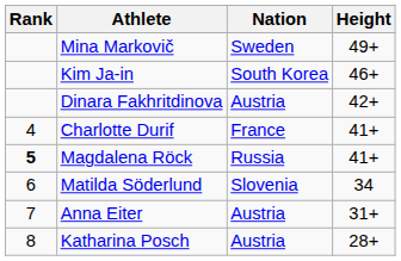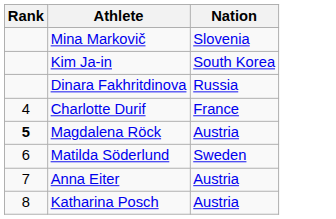- column: Height | 49+ | 46+ | 42+ | 41+ | 41+ | 34 | 31+ | 28+
Mina Markovič | Nation: Sweden -> Slovenia
Dinara Fakhritdinova | Nation: Austria -> Russia
Magdalena Röck | Nation: Russia -> Austria
Matilda Söderlund | Nation: Slovenia -> Sweden
